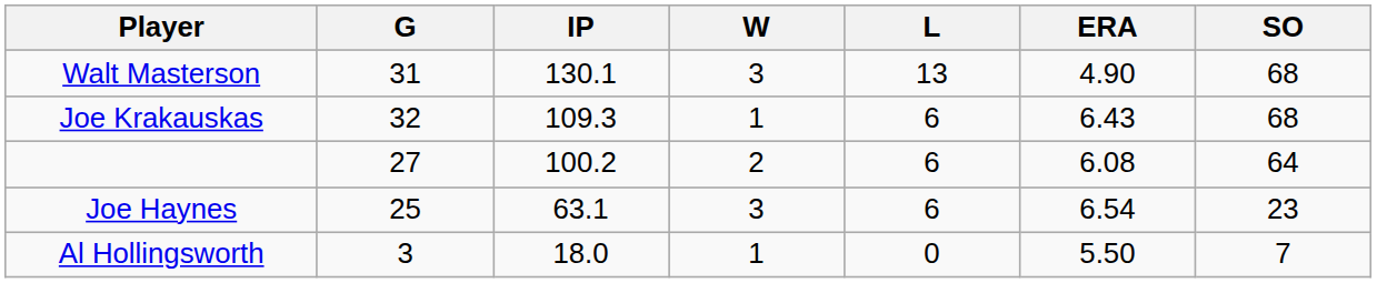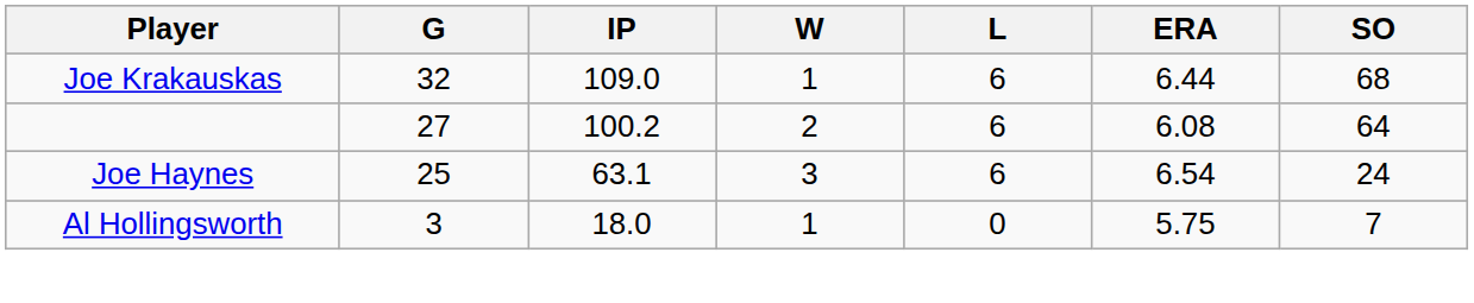- row: Walt Masterson | 31 | 130.1 | 3 | 13 | 4.90 | 68
Joe Krakauskas | IP: 109.3 -> 109.0
Joe Krakauskas | ERA: 6.43 -> 6.44
Joe Haynes | SO: 23 -> 24
Al Hollingsworth | ERA: 5.50 -> 5.75
